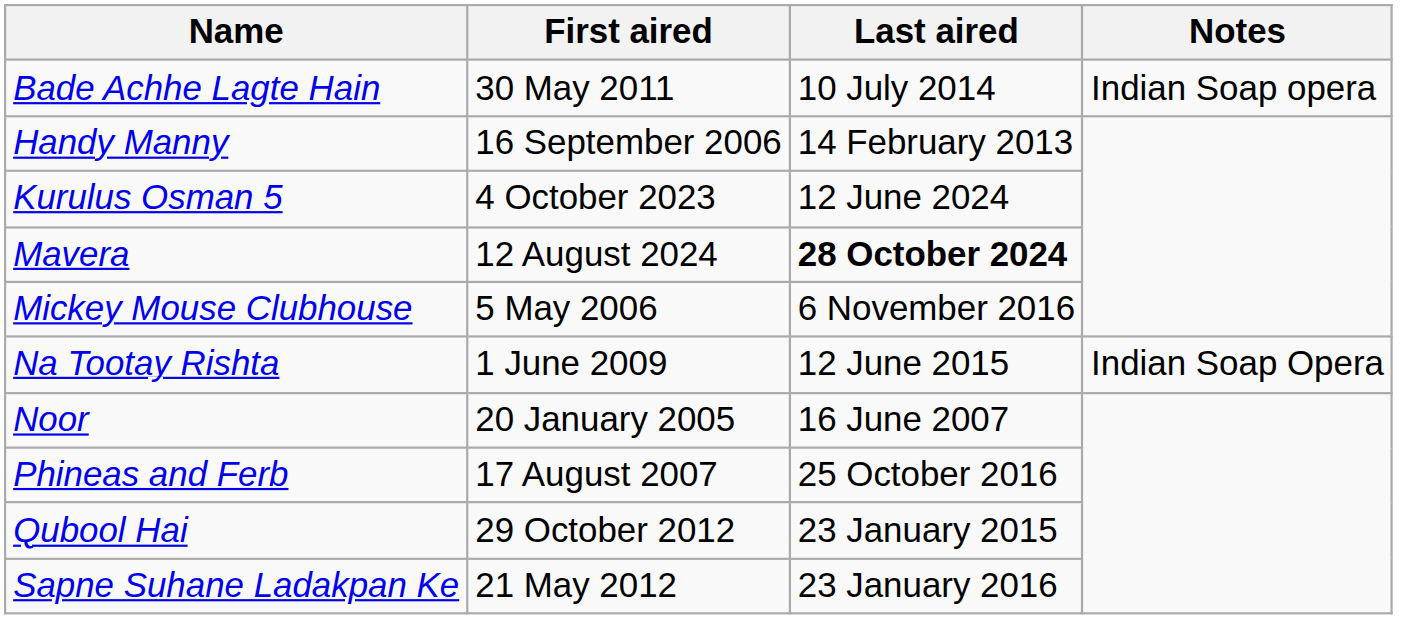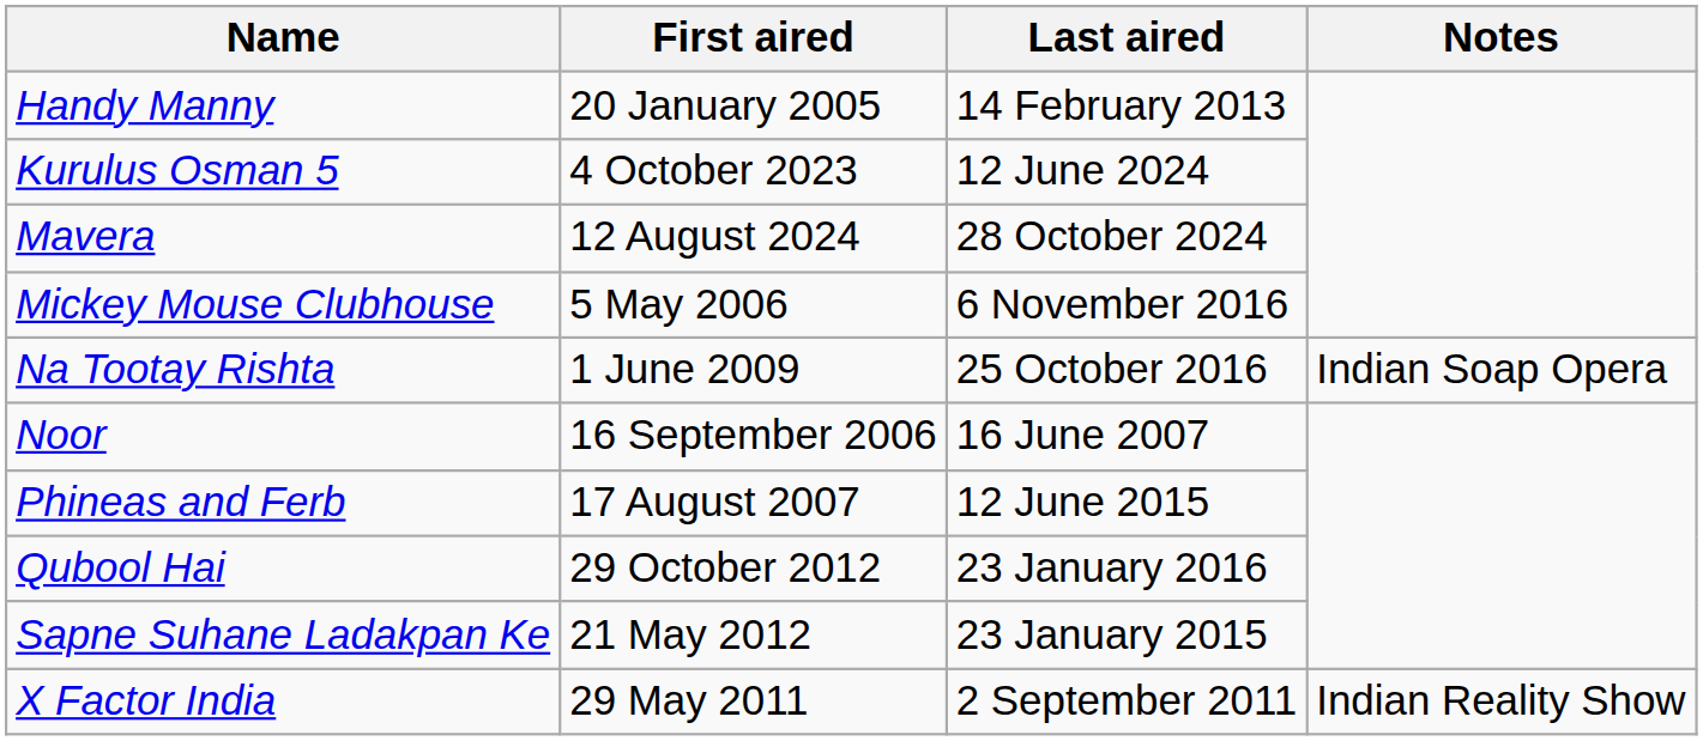- row: Bade Achhe Lagte Hain | 30 May 2011 | 10 July 2014 | Indian Soap opera
Handy Manny | First aired: 16 September 2006 -> 20 January 2005
Mavera | Last aired: bold -> normal
Na Tootay Rishta | Last aired: 12 June 2015 -> 25 October 2016
Noor | First aired: 20 January 2005 -> 16 September 2006
Phineas and Ferb | Last aired: 25 October 2016 -> 12 June 2015
Qubool Hai | Last aired: 23 January 2015 -> 23 January 2016
Sapne Suhane Ladakpan Ke | Last aired: 23 January 2016 -> 23 January 2015
+ row: X Factor India | 29 May 2011 | 2 September 2011 | Indian Reality Show
